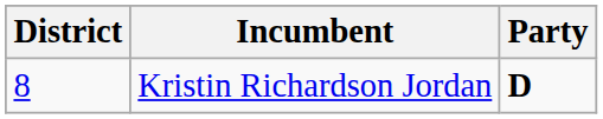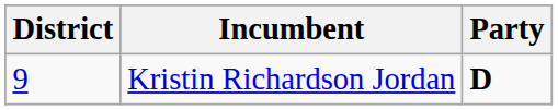Kristin Richardson Jordan | District: 8 -> 9
